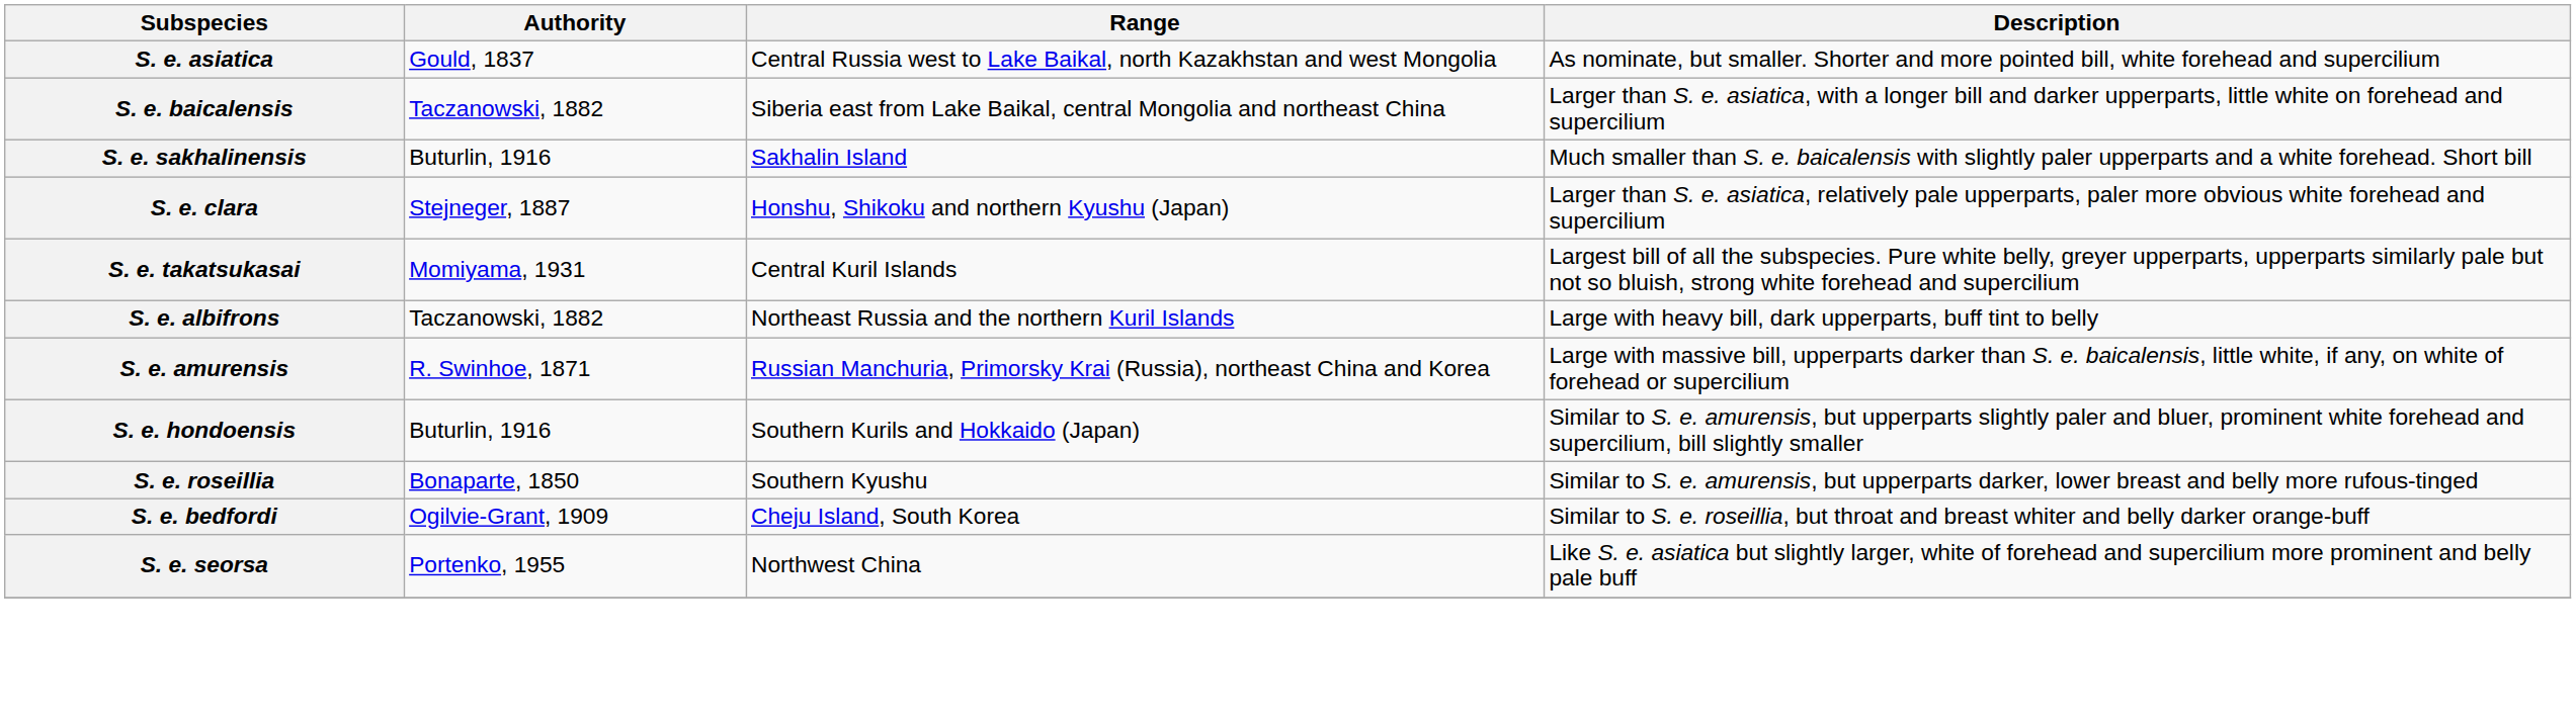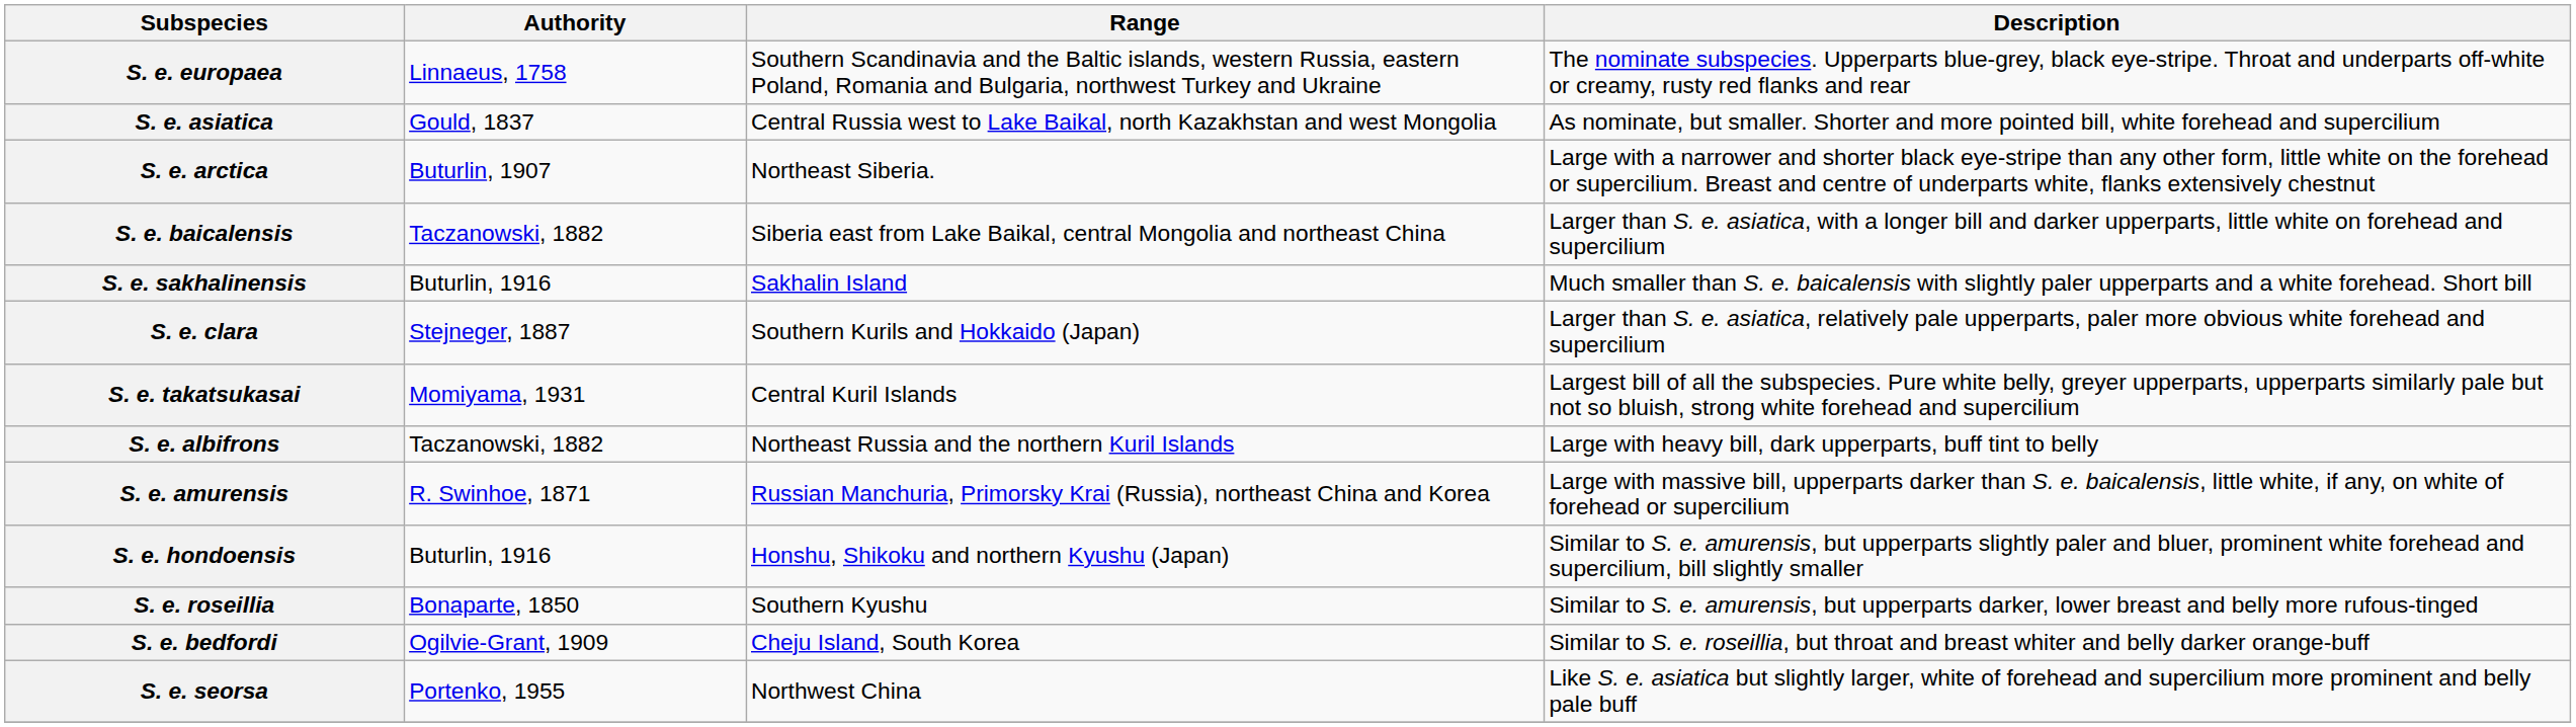+ row: S. e. europaea | Linnaeus, 1758 | Southern Scandinavia and the Baltic islands, western Russia, eastern Poland, Romania and Bulgaria, northwest Turkey and Ukraine | The nominate subspecies. Upperparts blue-grey, black eye-stripe. Throat and underparts off-white or creamy, rusty red flanks and rear
+ row: S. e. arctica | Buturlin, 1907 | Northeast Siberia. | Large with a narrower and shorter black eye-stripe than any other form, little white on the forehead or supercilium. Breast and centre of underparts white, flanks extensively chestnut
S. e. clara | Range: Honshu, Shikoku and northern Kyushu (Japan) -> Southern Kurils and Hokkaido (Japan)
S. e. hondoensis | Range: Southern Kurils and Hokkaido (Japan) -> Honshu, Shikoku and northern Kyushu (Japan)
